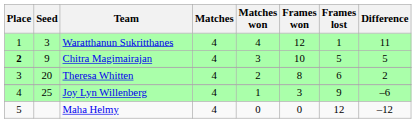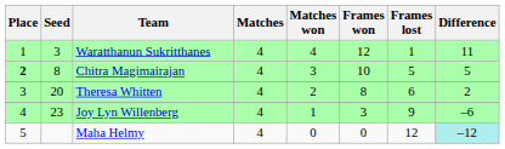Chitra Magimairajan | Seed: 9 -> 8
Joy Lyn Willenberg | Seed: 25 -> 23
Maha Helmy | Difference: no background -> paleturquoise background
